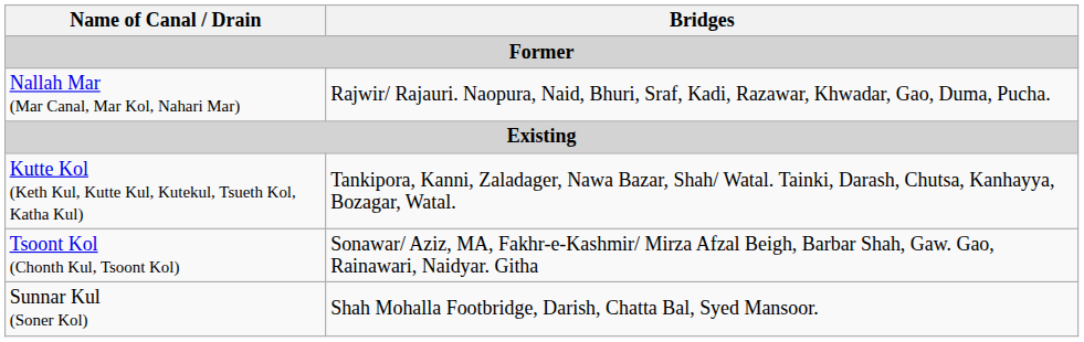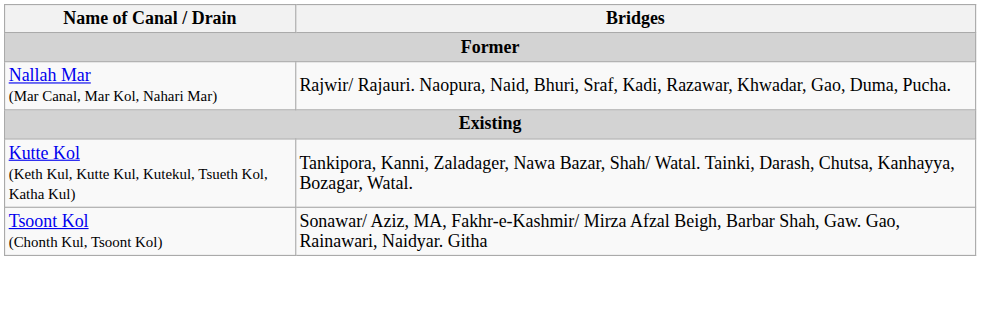- row: Sunnar Kul (Soner Kol) | Shah Mohalla Footbridge, Darish, Chatta Bal, Syed Mansoor.
